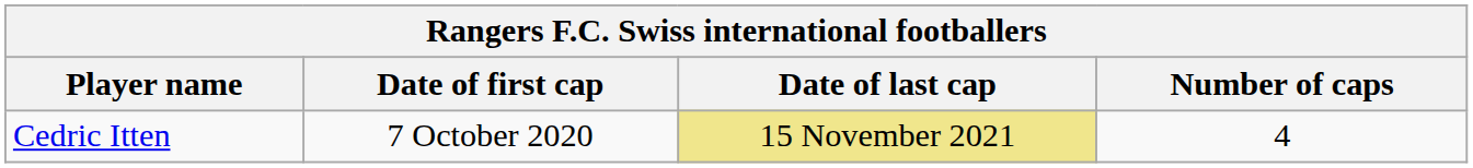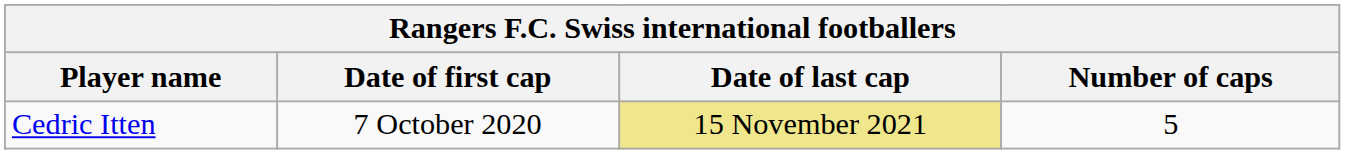Cedric Itten | Number of caps: 4 -> 5
